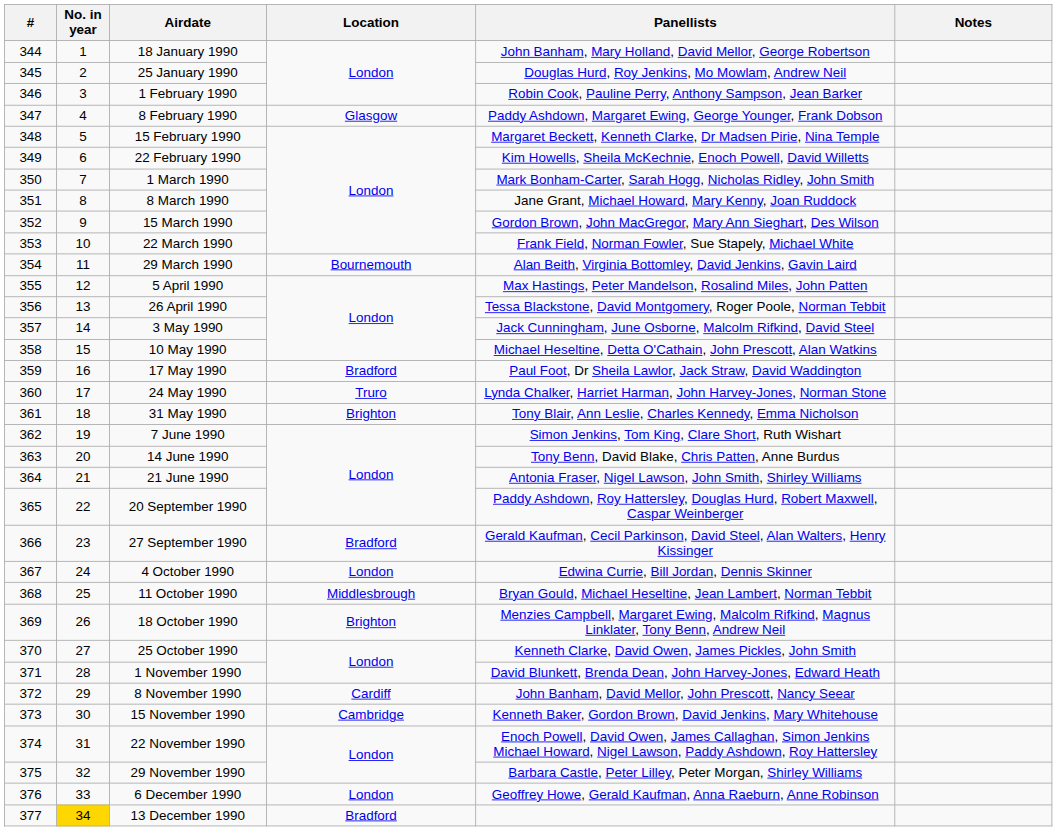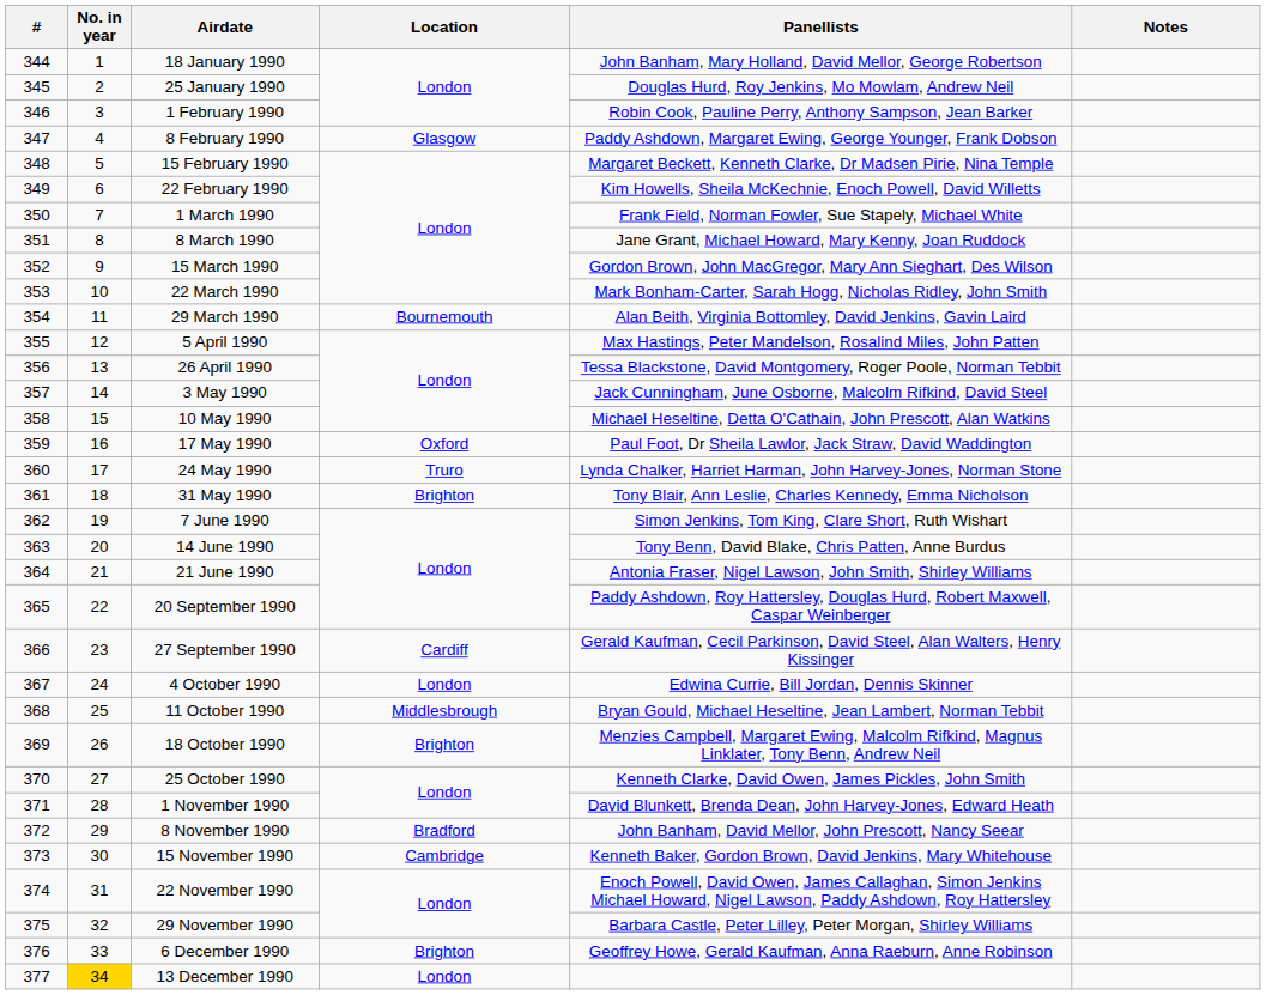1 March 1990 | Panellists: Mark Bonham-Carter, Sarah Hogg, Nicholas Ridley, John Smith -> Frank Field, Norman Fowler, Sue Stapely, Michael White
22 March 1990 | Panellists: Frank Field, Norman Fowler, Sue Stapely, Michael White -> Mark Bonham-Carter, Sarah Hogg, Nicholas Ridley, John Smith
17 May 1990 | Location: Bradford -> Oxford
27 September 1990 | Location: Bradford -> Cardiff
8 November 1990 | Location: Cardiff -> Bradford
6 December 1990 | Location: London -> Brighton
13 December 1990 | Location: Bradford -> London
